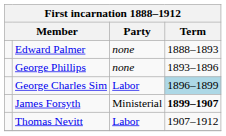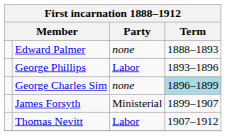George Phillips | Party: none -> Labor
George Charles Sim | Party: Labor -> none
James Forsyth | Term: bold -> normal
